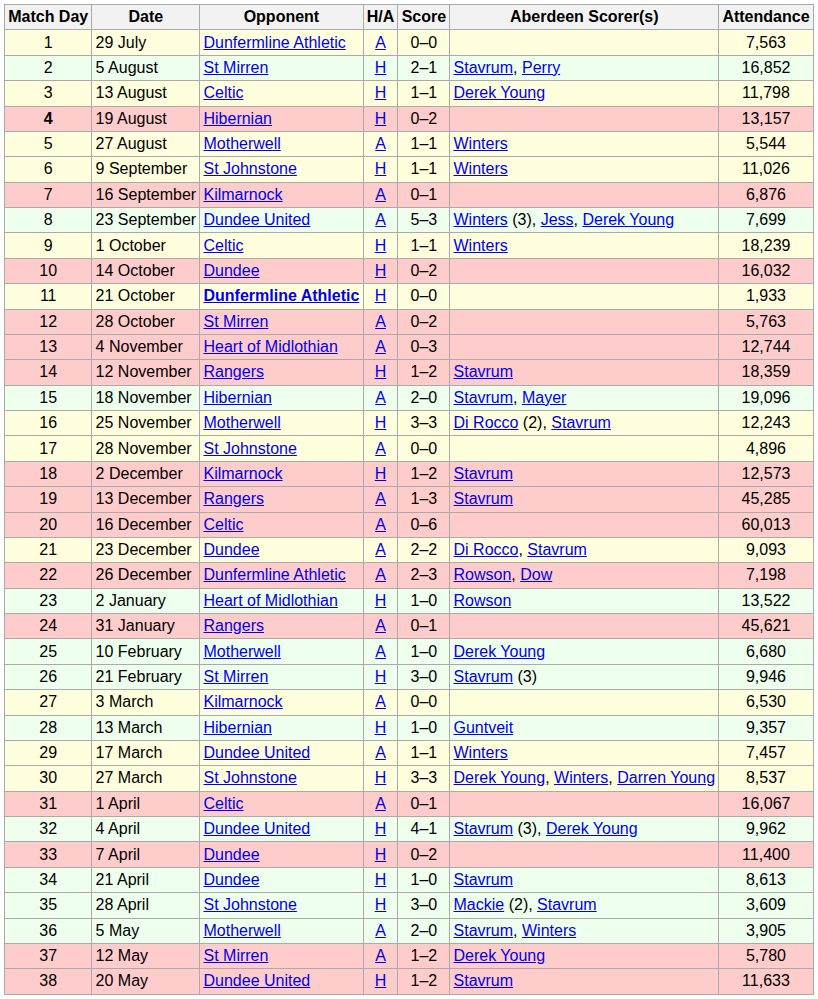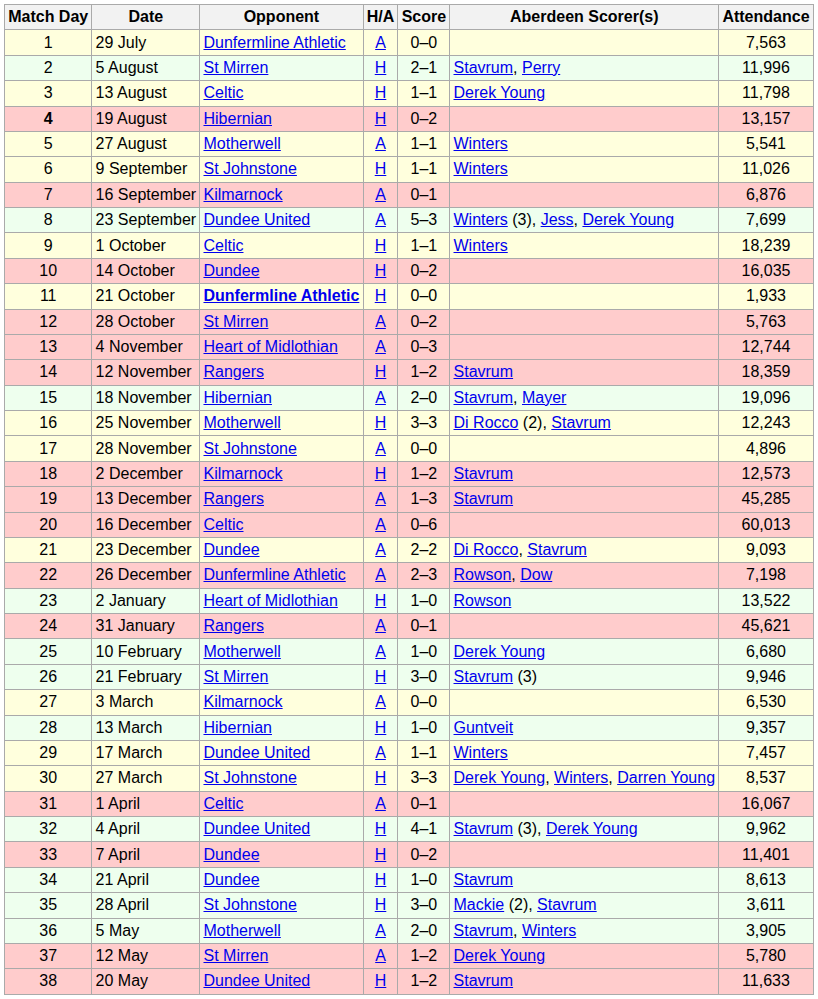5 August | Attendance: 16,852 -> 11,996
27 August | Attendance: 5,544 -> 5,541
14 October | Attendance: 16,032 -> 16,035
7 April | Attendance: 11,400 -> 11,401
28 April | Attendance: 3,609 -> 3,611
